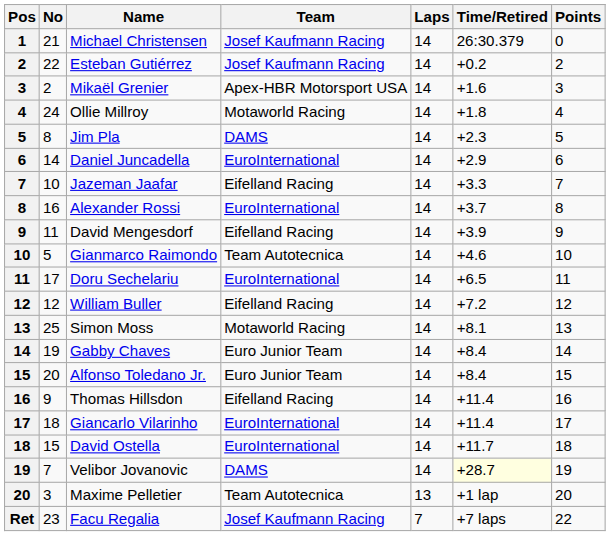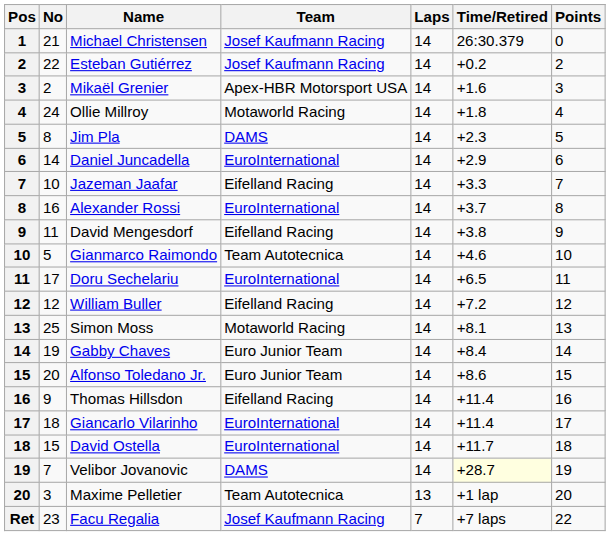David Mengesdorf | Time/Retired: +3.9 -> +3.8
Alfonso Toledano Jr. | Time/Retired: +8.4 -> +8.6
